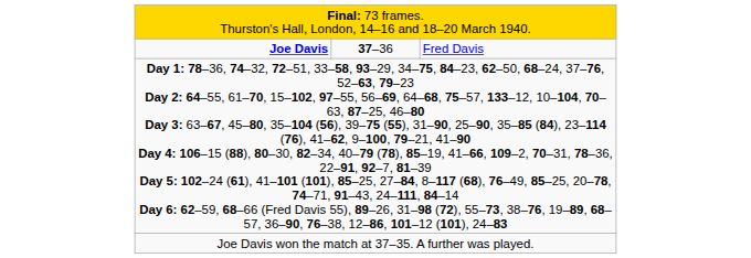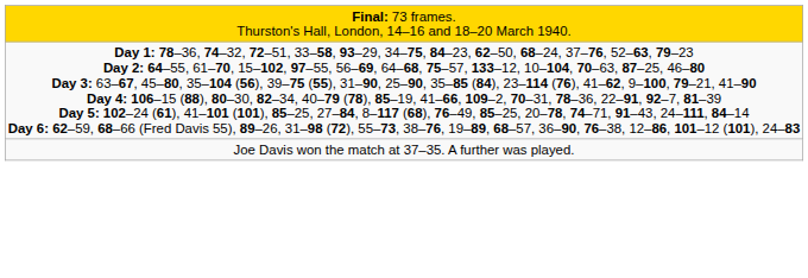- row: Joe Davis | 37–36 | Fred Davis
